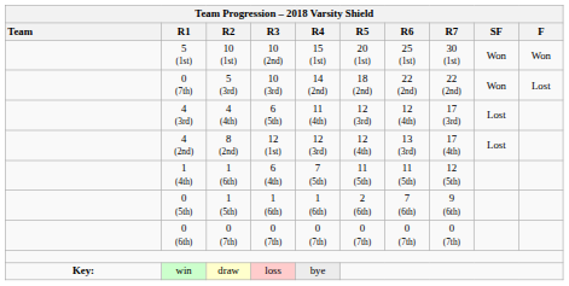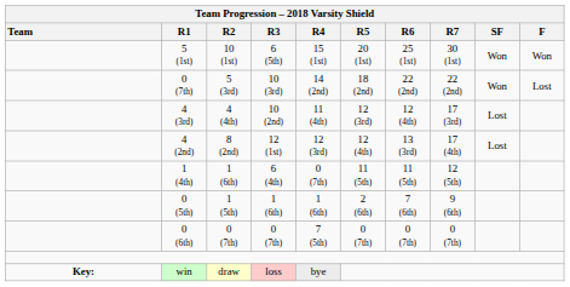5 (1st) | Team Progression – 2018 Varsity Shield / R3: 10 (2nd) -> 6 (5th)
4 (3rd) | Team Progression – 2018 Varsity Shield / R3: 6 (5th) -> 10 (2nd)
1 (4th) | Team Progression – 2018 Varsity Shield / R4: 7 (5th) -> 0 (7th)
0 (6th) | Team Progression – 2018 Varsity Shield / R4: 0 (7th) -> 7 (5th)
